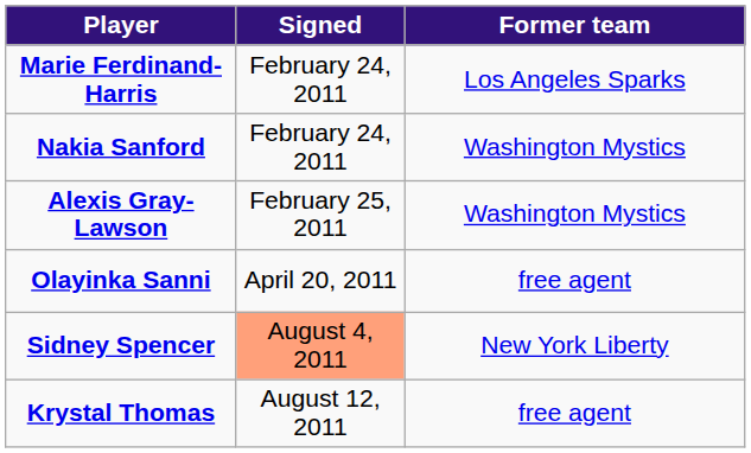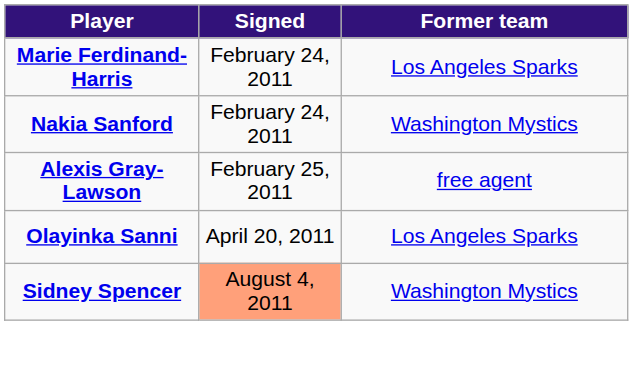Alexis Gray-Lawson | Former team: Washington Mystics -> free agent
Olayinka Sanni | Former team: free agent -> Los Angeles Sparks
Sidney Spencer | Former team: New York Liberty -> Washington Mystics
- row: Krystal Thomas | August 12, 2011 | free agent
